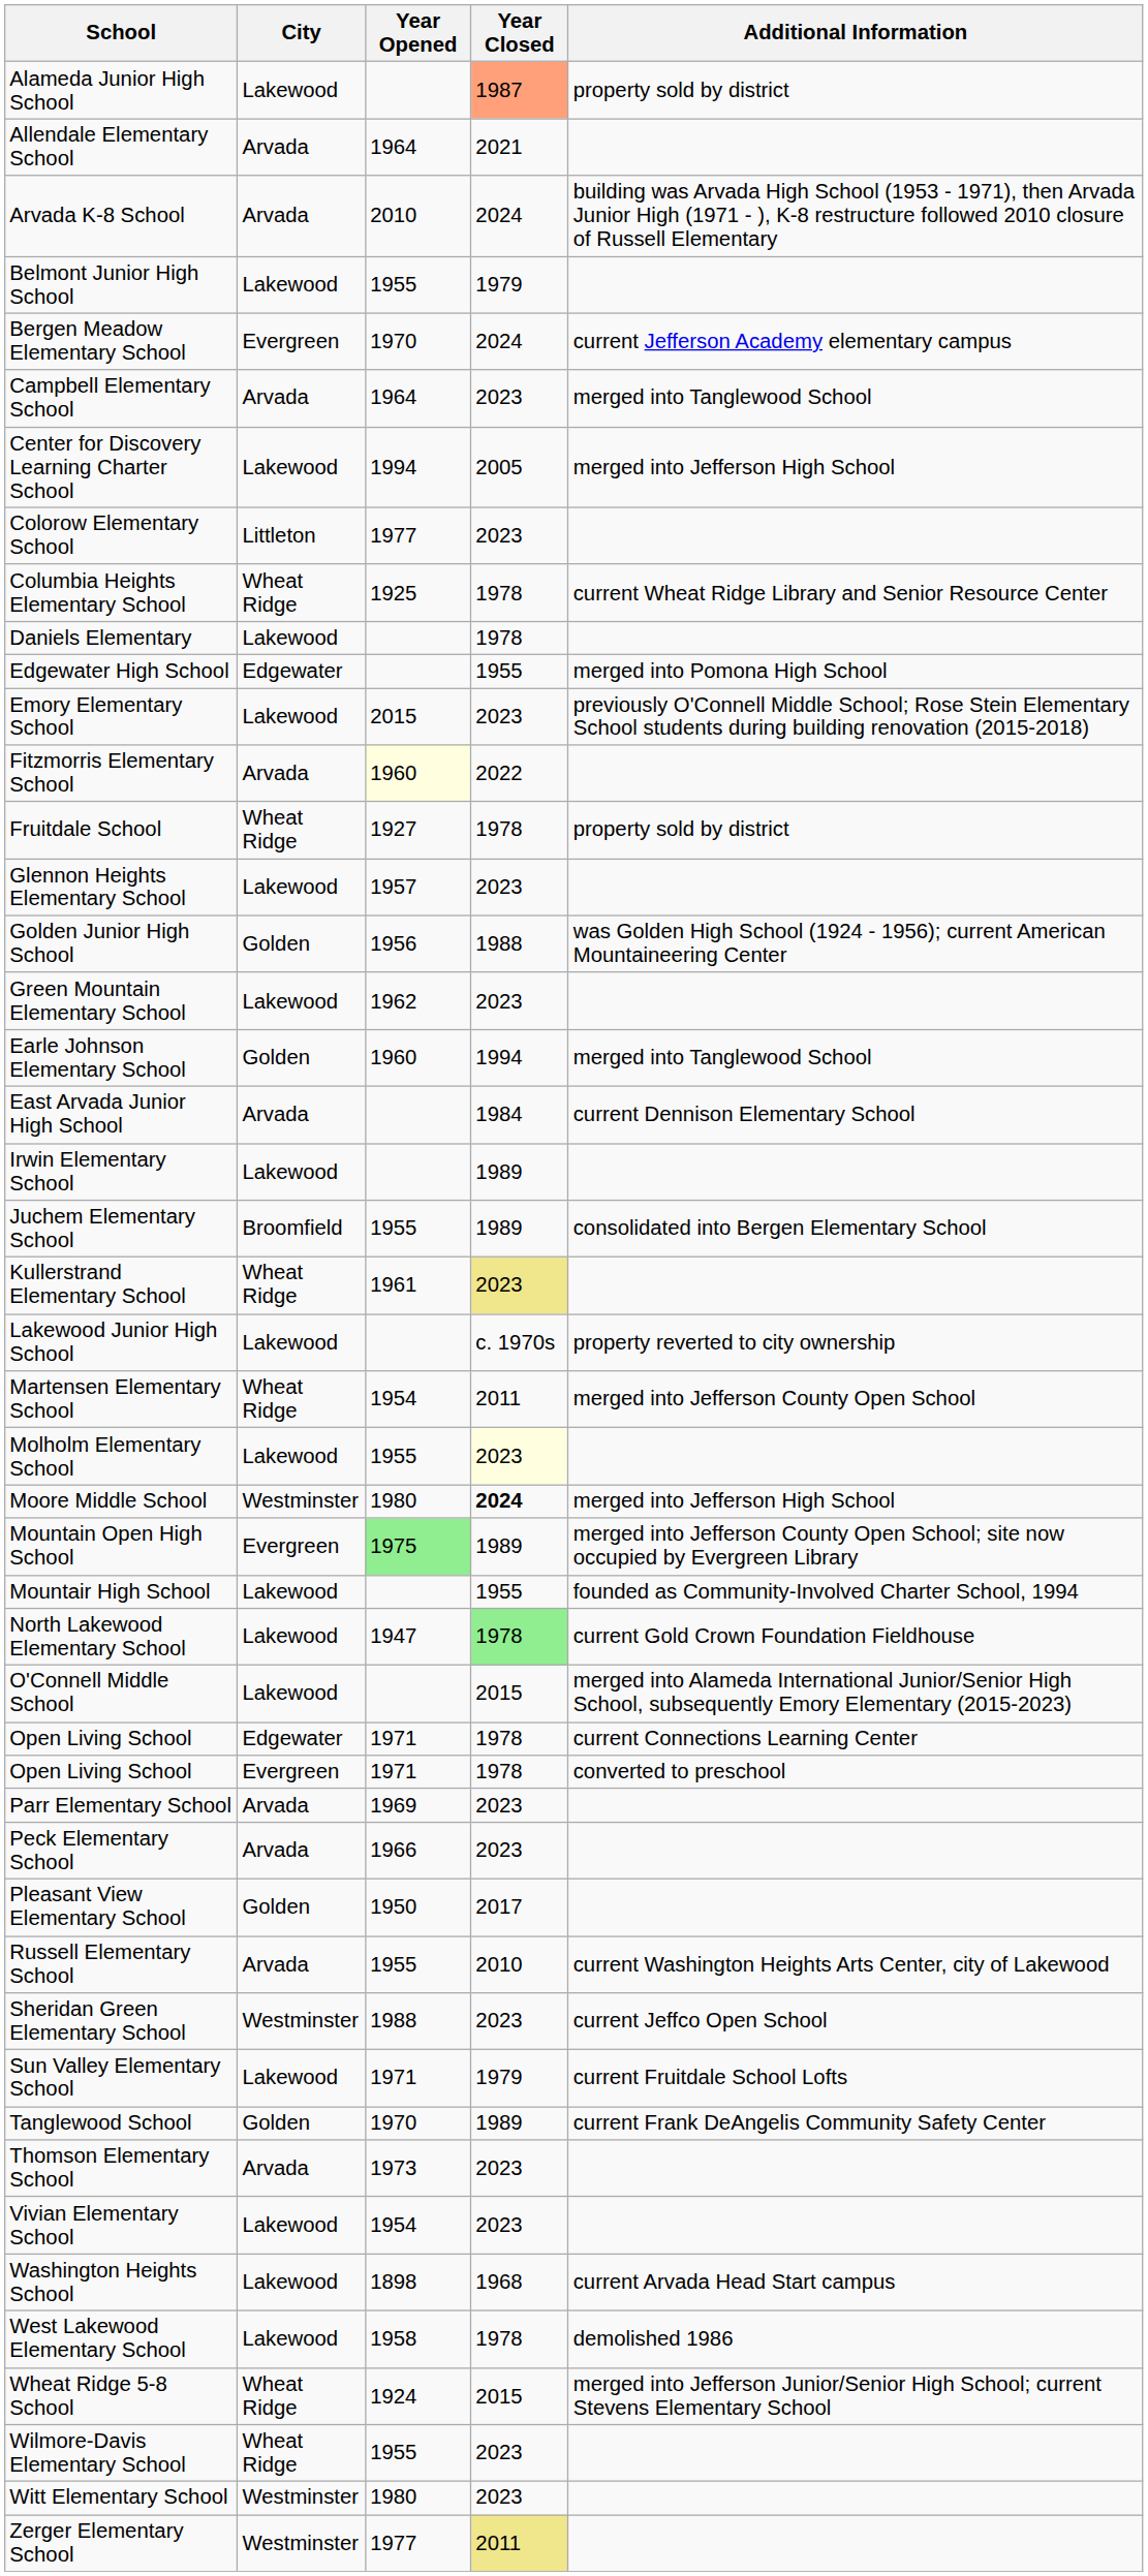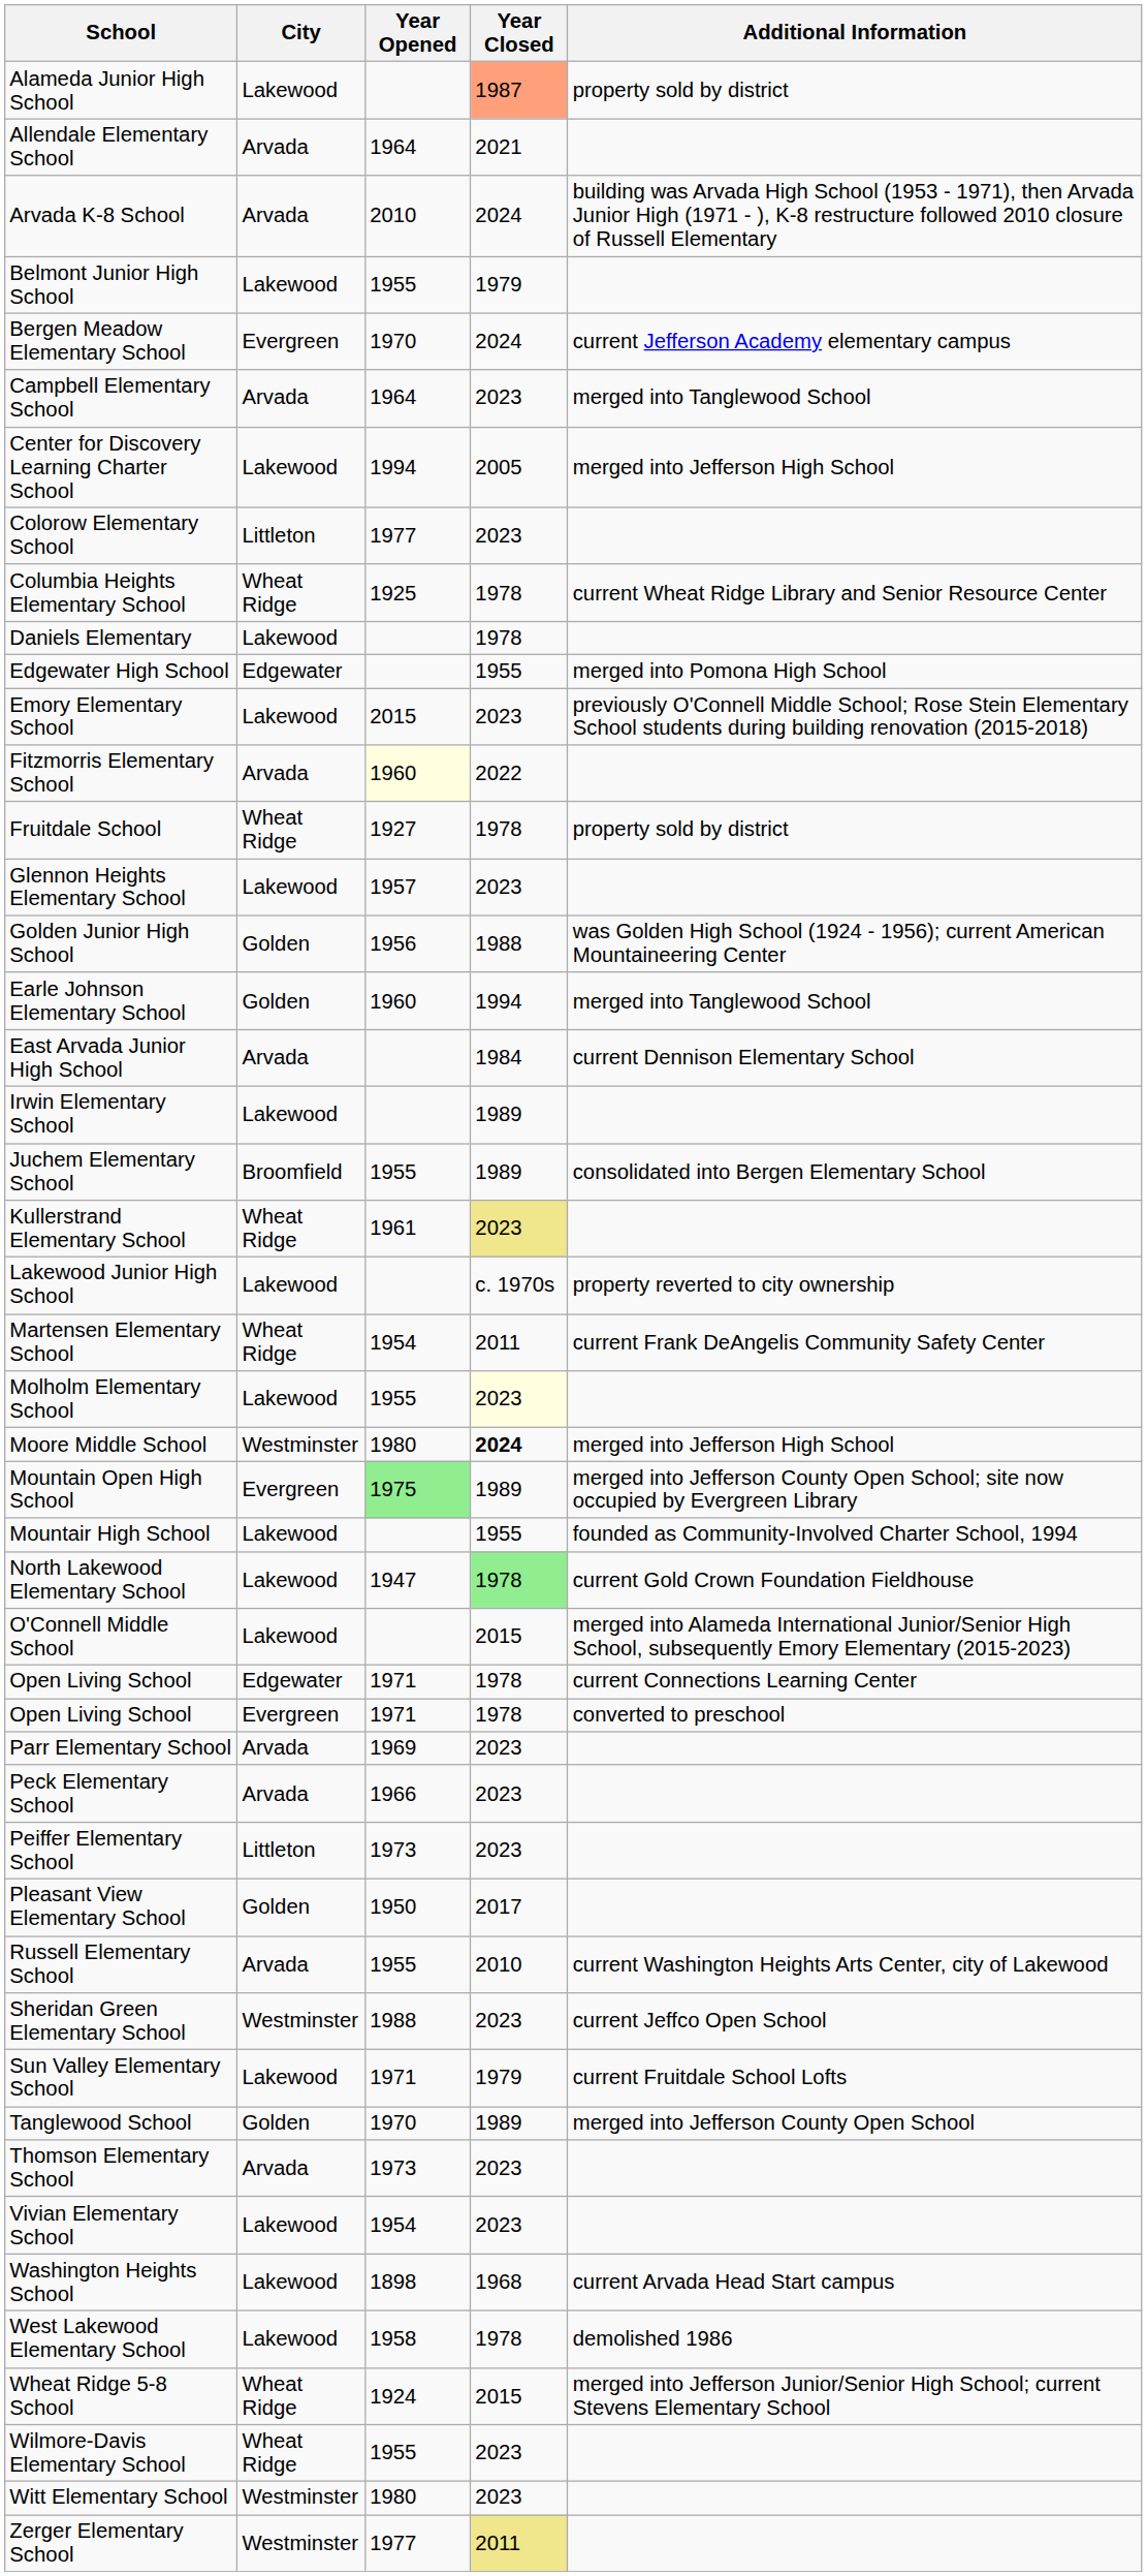- row: Green Mountain Elementary School | Lakewood | 1962 | 2023
Martensen Elementary School | Additional Information: merged into Jefferson County Open School -> current Frank DeAngelis Community Safety Center
+ row: Peiffer Elementary School | Littleton | 1973 | 2023
Tanglewood School | Additional Information: current Frank DeAngelis Community Safety Center -> merged into Jefferson County Open School
